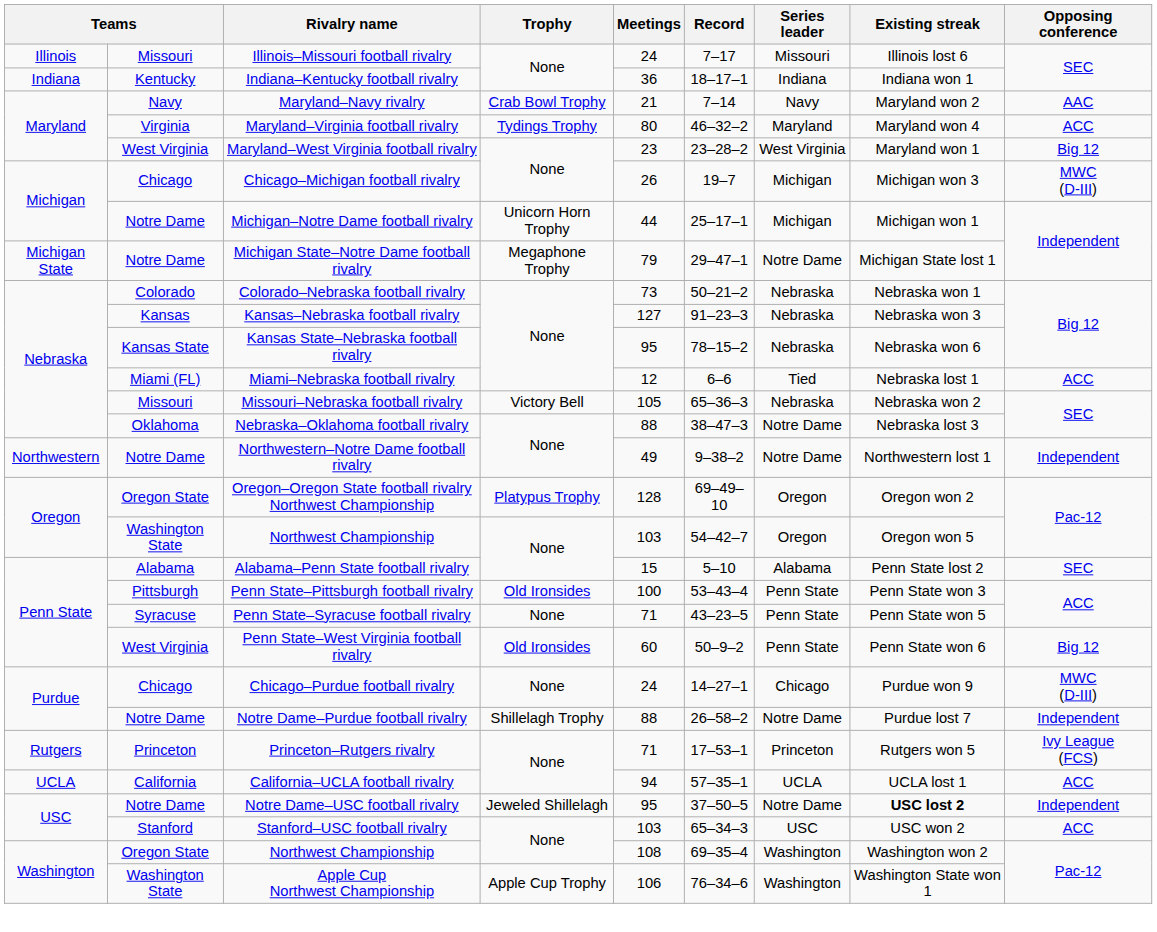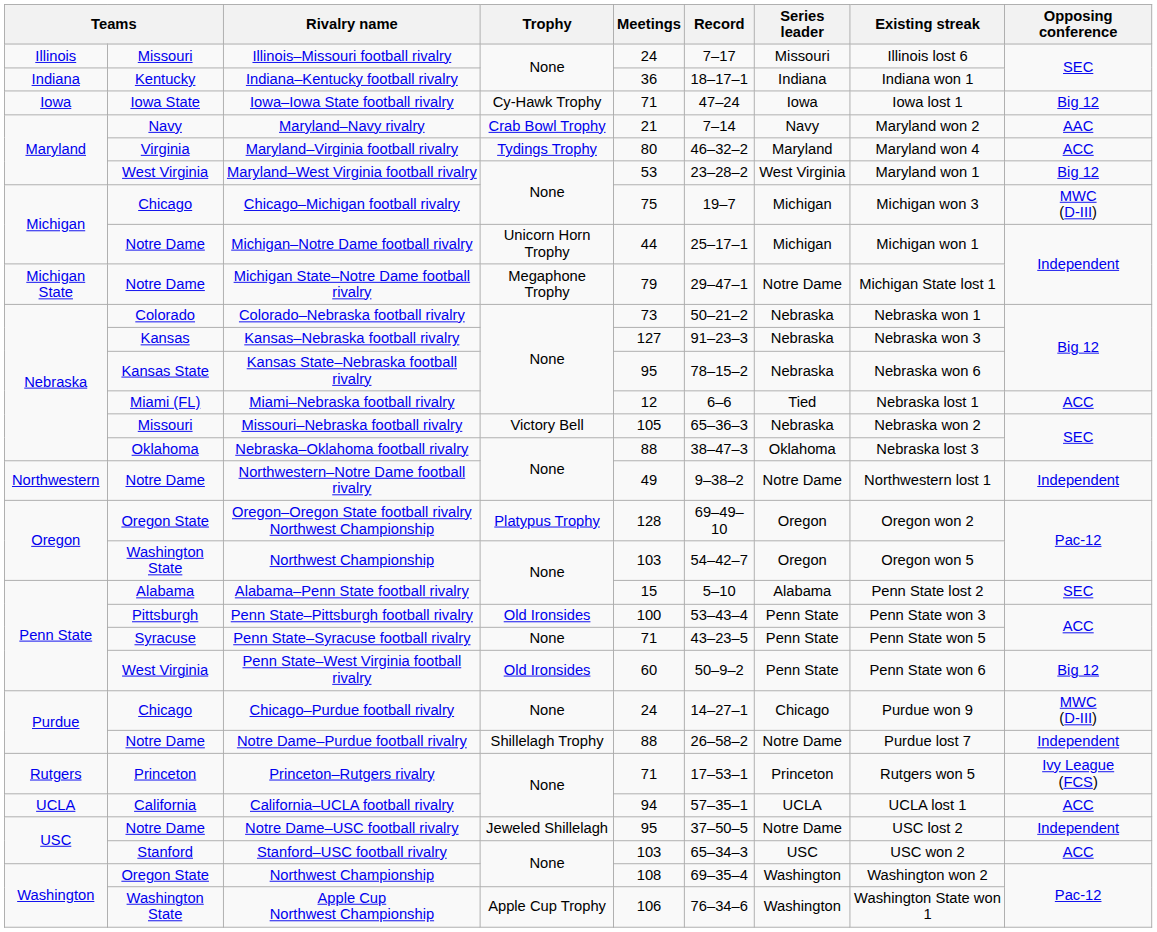+ row: Iowa | Iowa State | Iowa–Iowa State football rivalry | Cy-Hawk Trophy | 71 | 47–24 | Iowa | Iowa lost 1 | Big 12
Maryland–West Virginia football rivalry | Meetings: 23 -> 53
Chicago–Michigan football rivalry | Meetings: 26 -> 75
Nebraska–Oklahoma football rivalry | Series leader: Notre Dame -> Oklahoma
Notre Dame–USC football rivalry | Existing streak: bold -> normal
